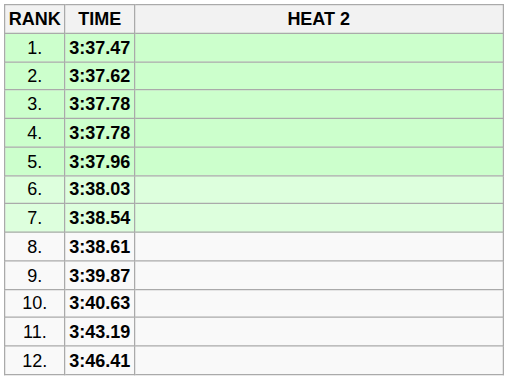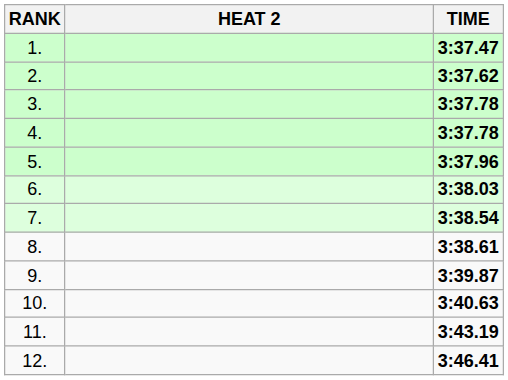columns swapped: HEAT 2 <-> TIME
